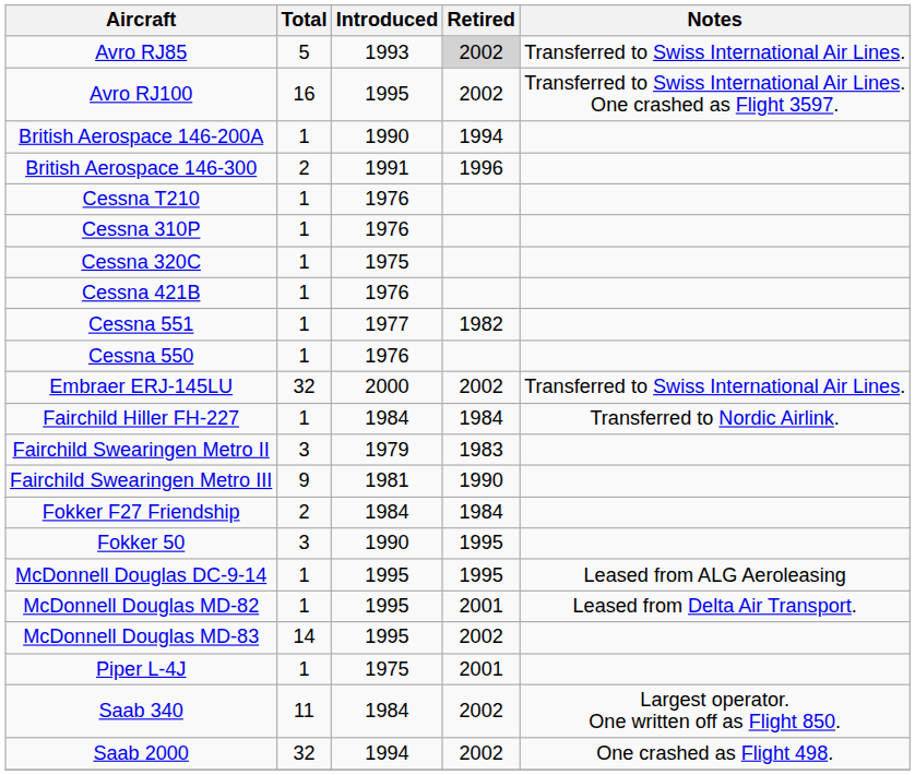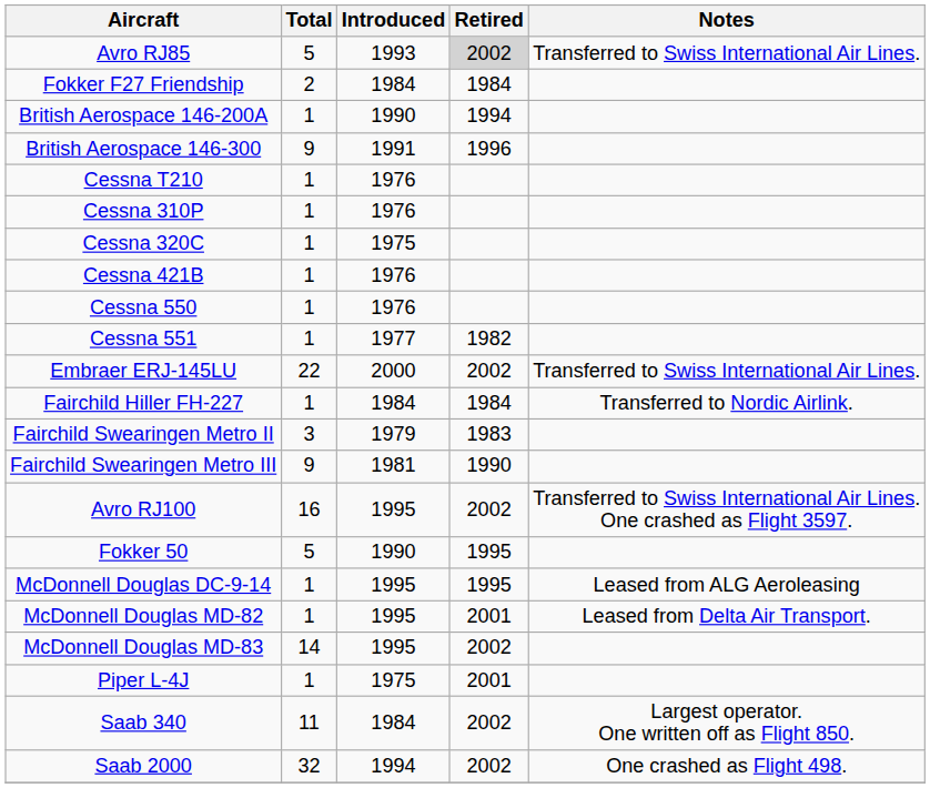rows swapped: Avro RJ100 <-> Fokker F27 Friendship
British Aerospace 146-300 | Total: 2 -> 9
rows swapped: Cessna 550 <-> Cessna 551
Embraer ERJ-145LU | Total: 32 -> 22
Fokker 50 | Total: 3 -> 5
